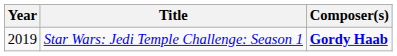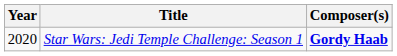Star Wars: Jedi Temple Challenge: Season 1 | Year: 2019 -> 2020
